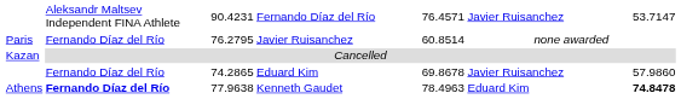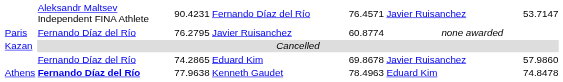Paris | column 5: 60.8514 -> 60.8774
Athens | column 7: bold -> normal
